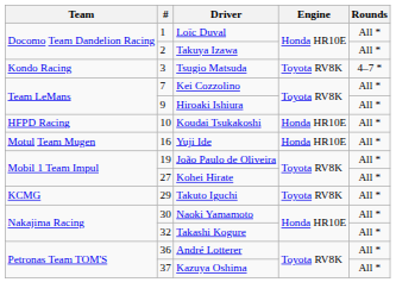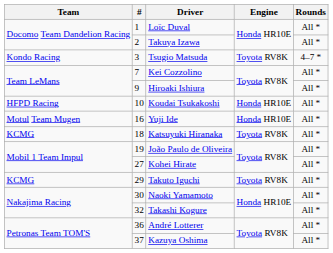+ row: KCMG | 18 | Katsuyuki Hiranaka | Toyota RV8K | All *
